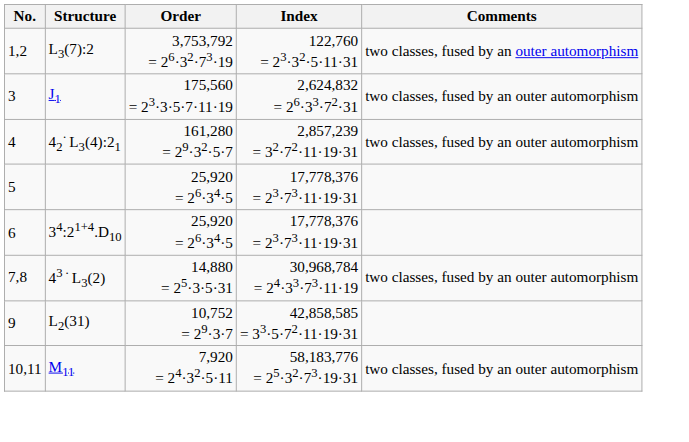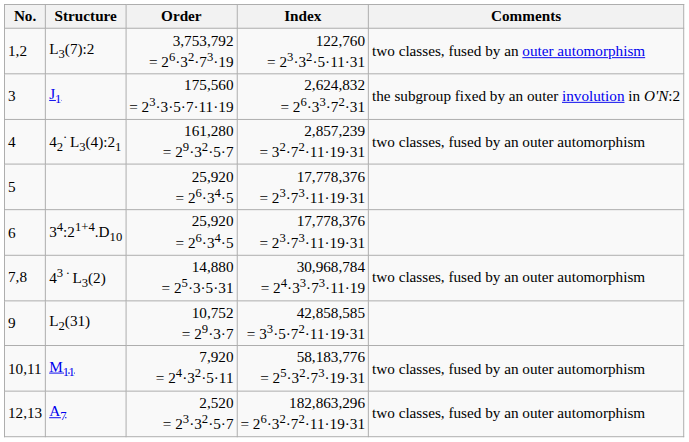3 | Comments: two classes, fused by an outer automorphism -> the subgroup fixed by an outer involution in O'N:2
+ row: 12,13 | A7 | 2,520 = 23·32·5·7 | 182,863,296 = 26·32·72·11·19·31 | two classes, fused by an outer automorphism
